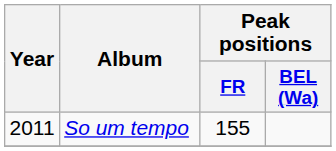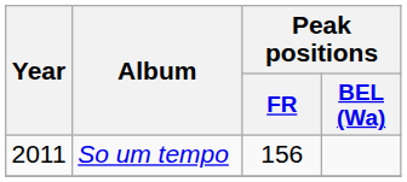So um tempo | Peak positions / FR: 155 -> 156
